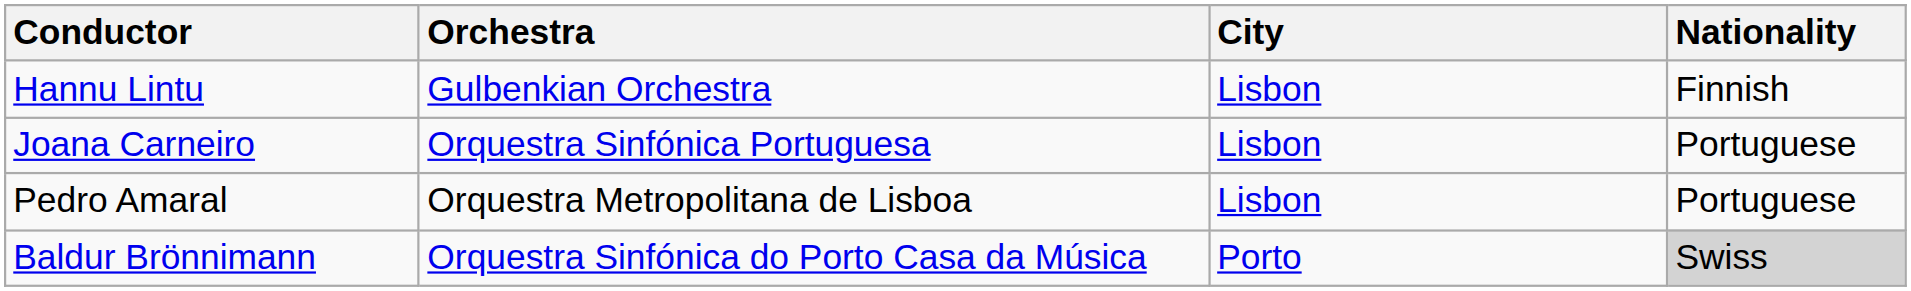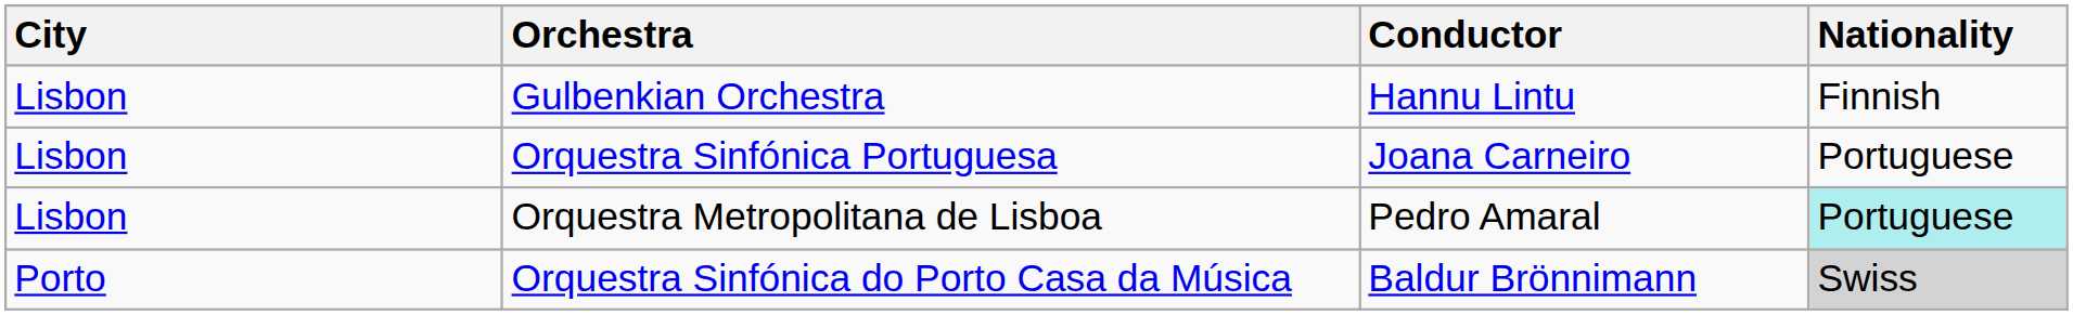columns swapped: City <-> Conductor
Orquestra Metropolitana de Lisboa | Nationality: no background -> paleturquoise background
